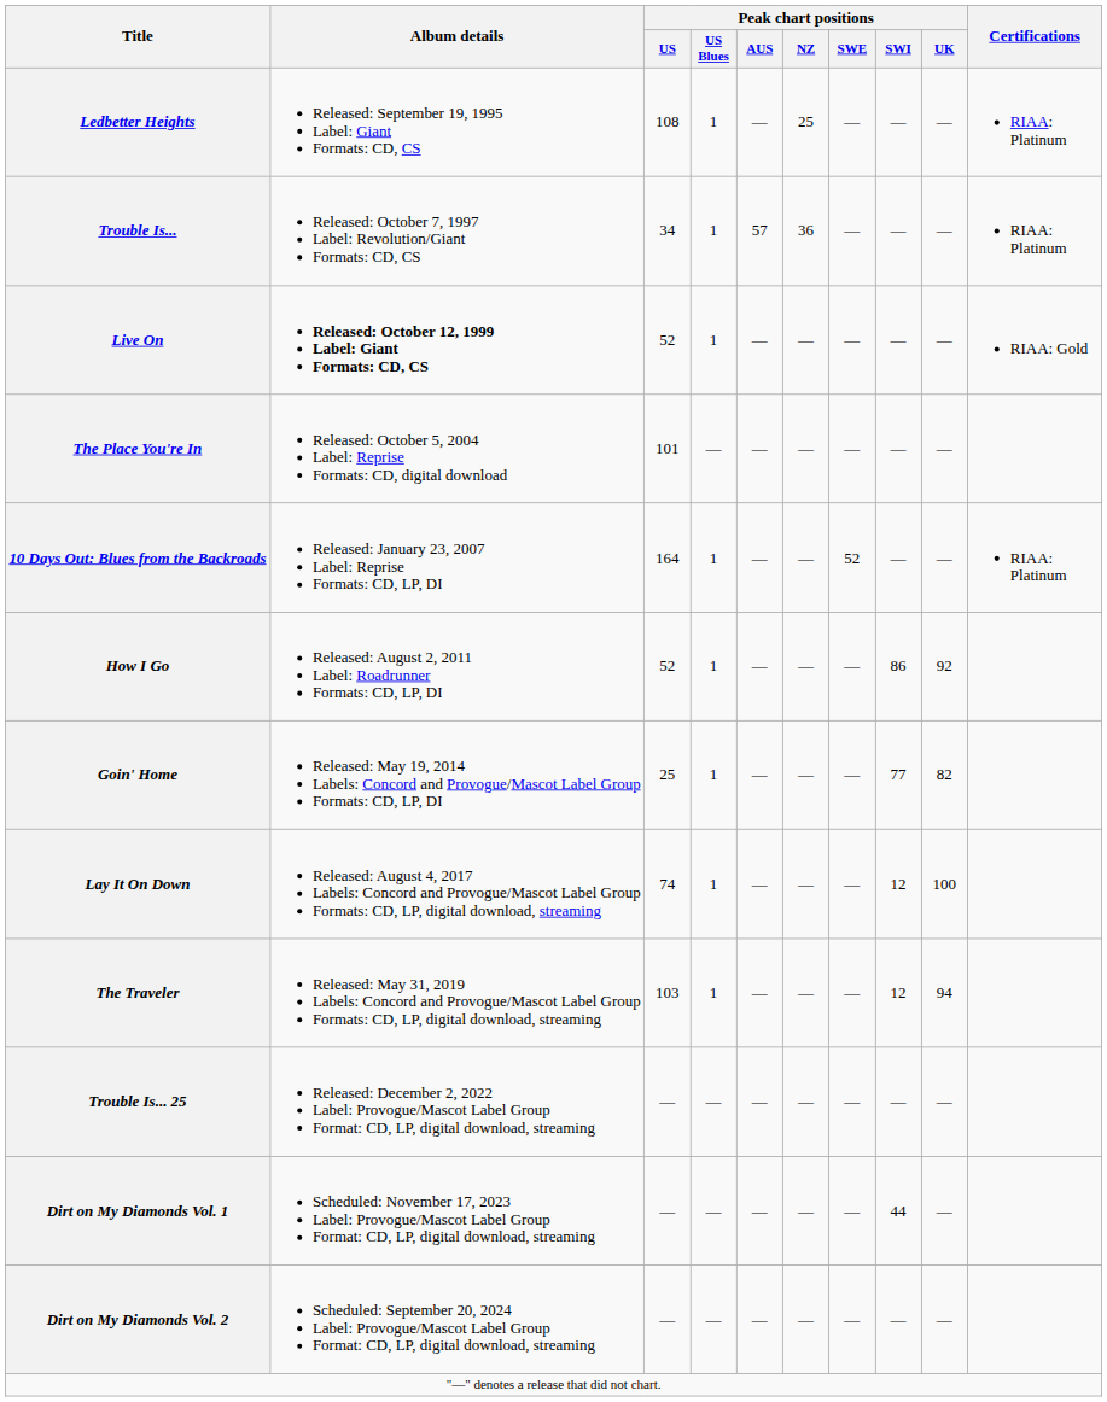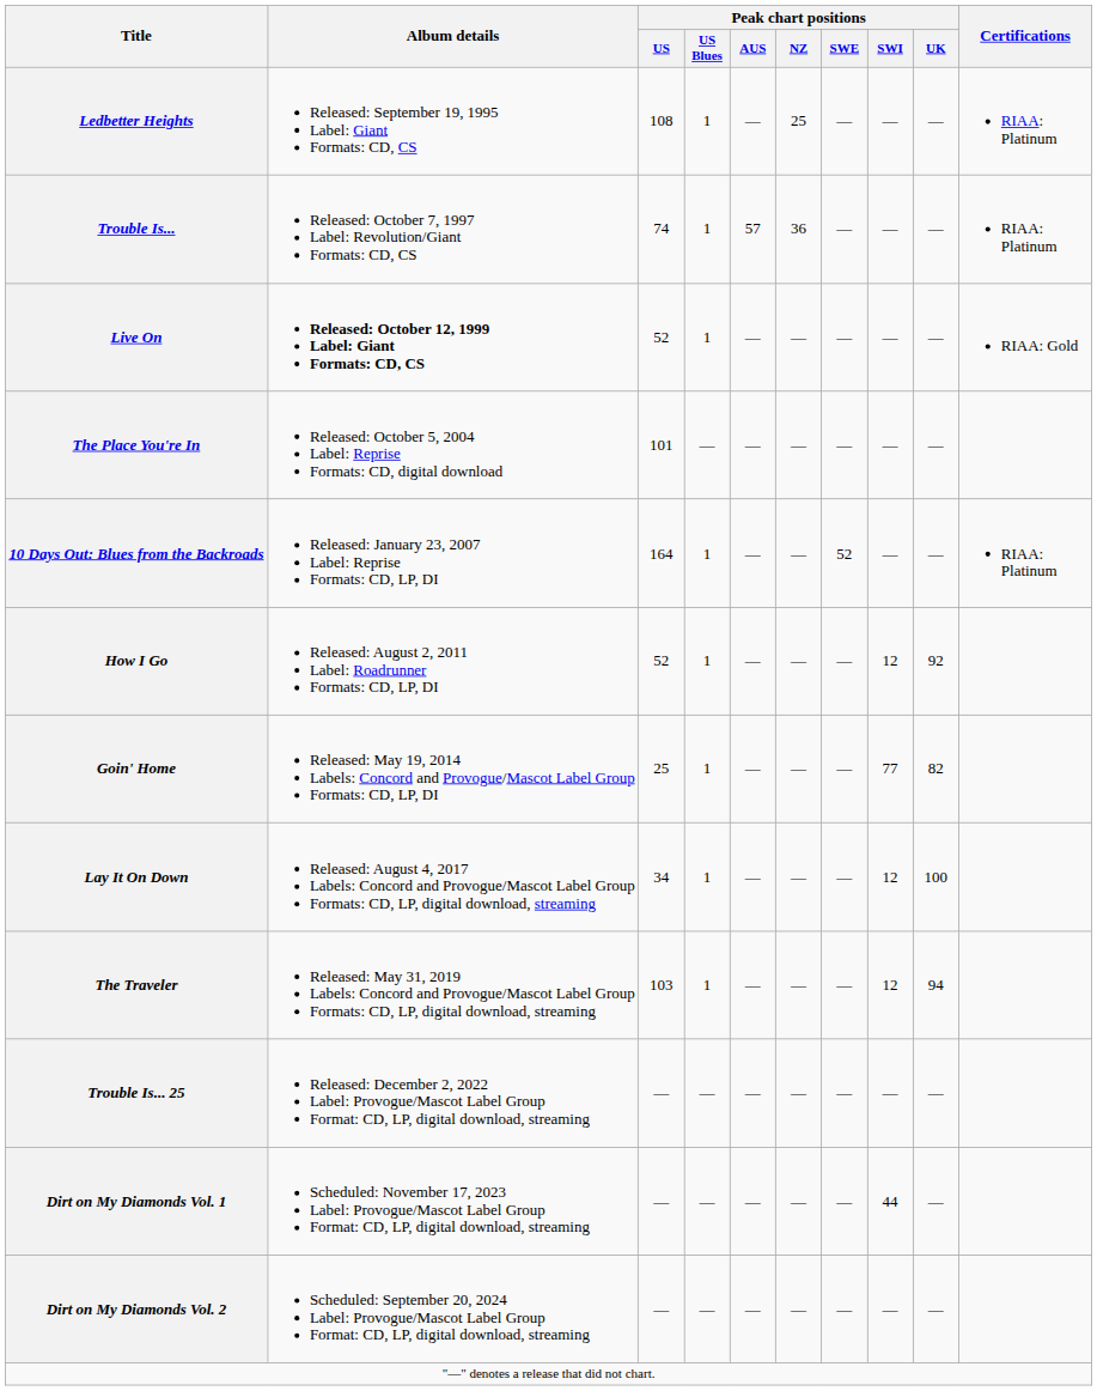Trouble Is... | Peak chart positions / US: 34 -> 74
How I Go | Peak chart positions / SWI: 86 -> 12
Lay It On Down | Peak chart positions / US: 74 -> 34
